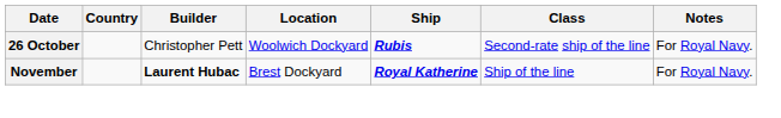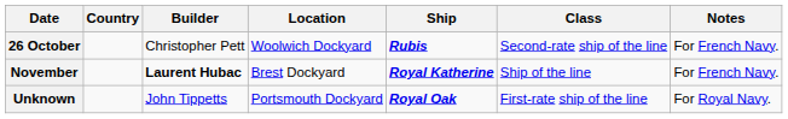26 October | Notes: For Royal Navy. -> For French Navy.
November | Notes: For Royal Navy. -> For French Navy.
+ row: Unknown | John Tippetts | Portsmouth Dockyard | Royal Oak | First-rate ship of the line | For Royal Navy.
